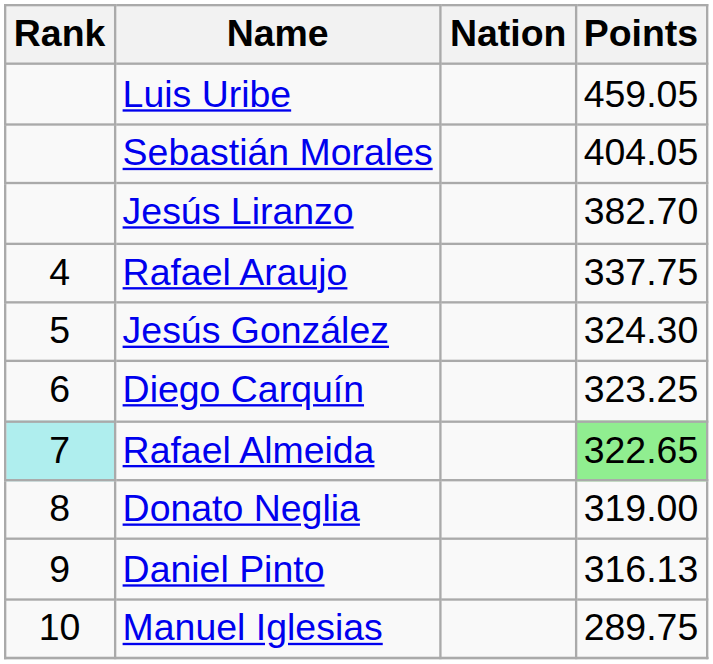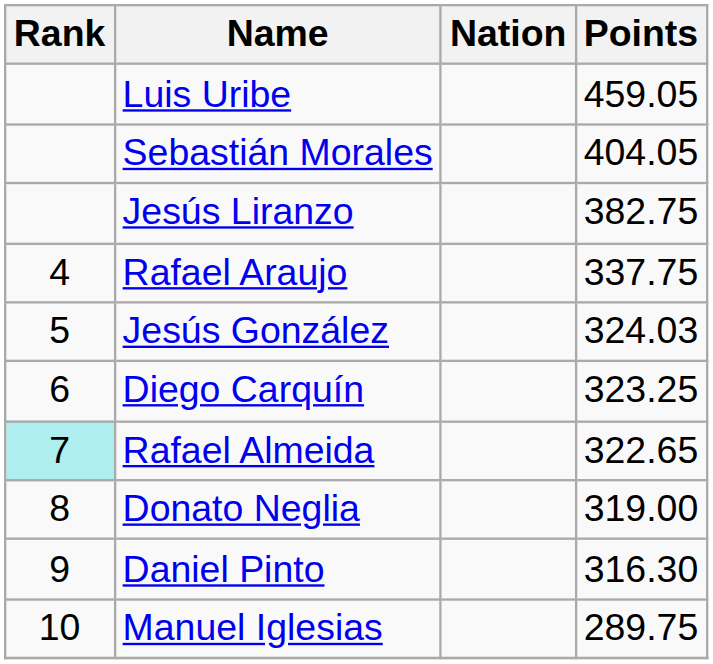Jesús Liranzo | Points: 382.70 -> 382.75
Jesús González | Points: 324.30 -> 324.03
Rafael Almeida | Points: lightgreen background -> no background
Daniel Pinto | Points: 316.13 -> 316.30
